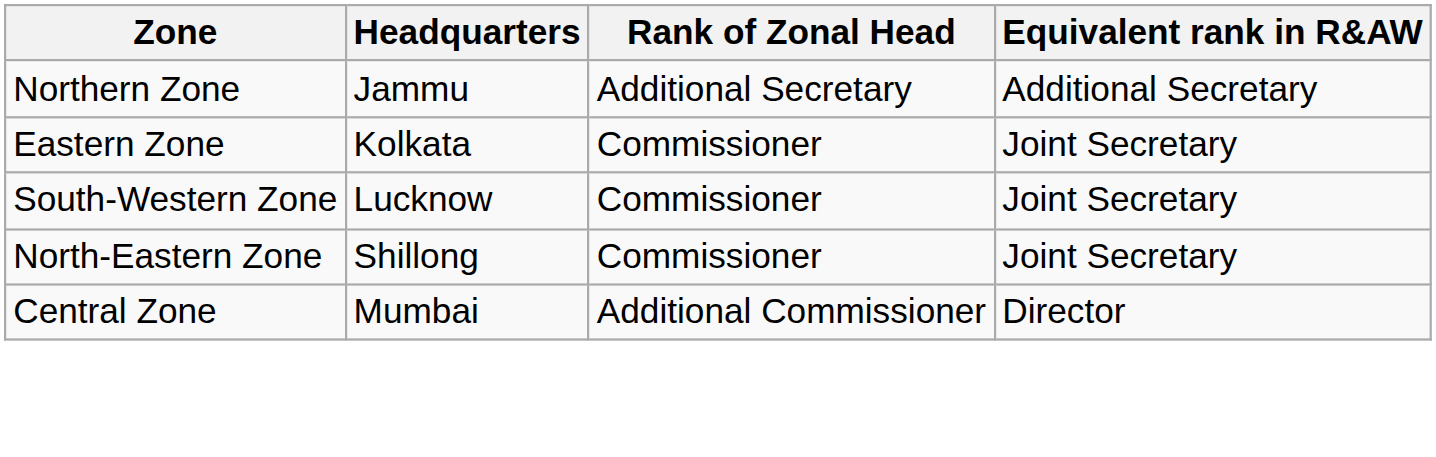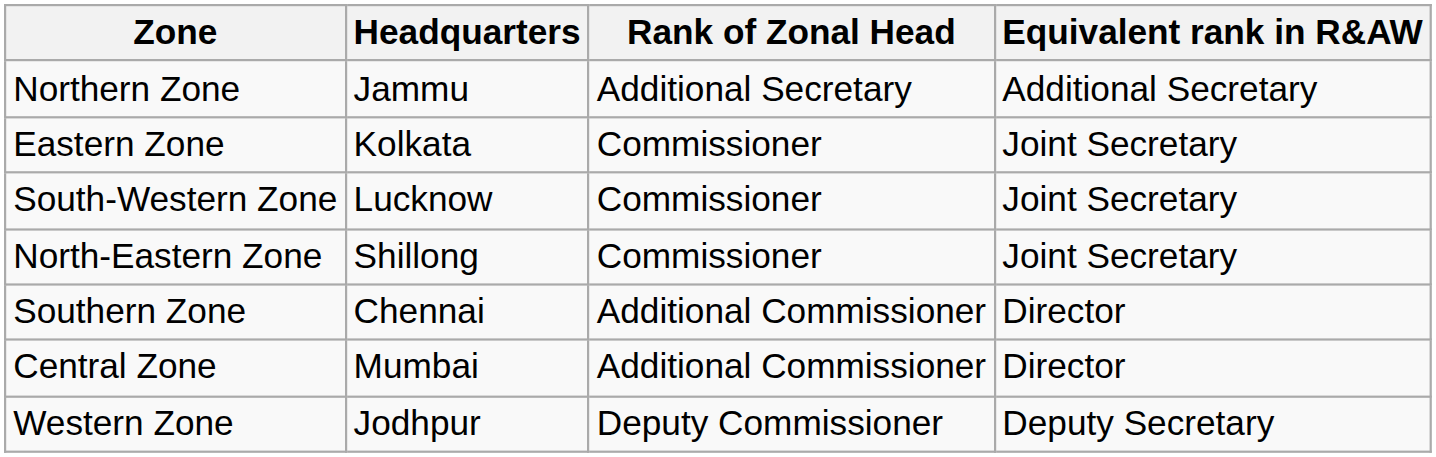+ row: Southern Zone | Chennai | Additional Commissioner | Director
+ row: Western Zone | Jodhpur | Deputy Commissioner | Deputy Secretary
